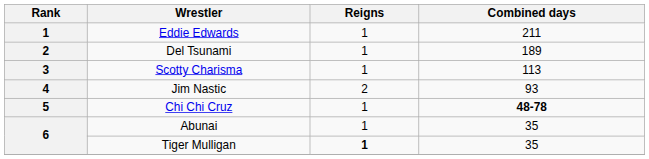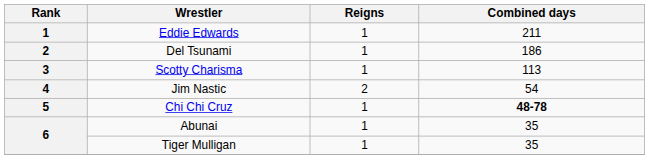Del Tsunami | Combined days: 189 -> 186
Jim Nastic | Combined days: 93 -> 54
Tiger Mulligan | Reigns: bold -> normal
